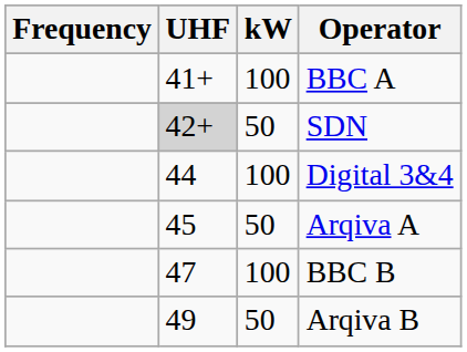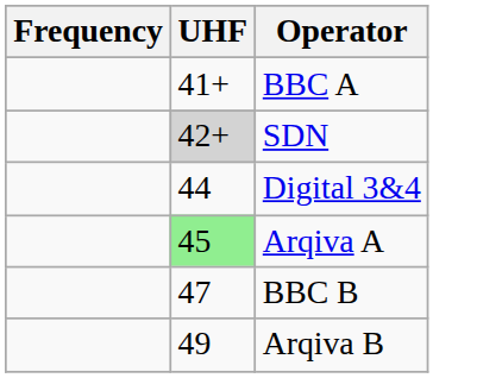- column: kW | 100 | 50 | 100 | 50 | 100 | 50
Arqiva A | UHF: no background -> lightgreen background
